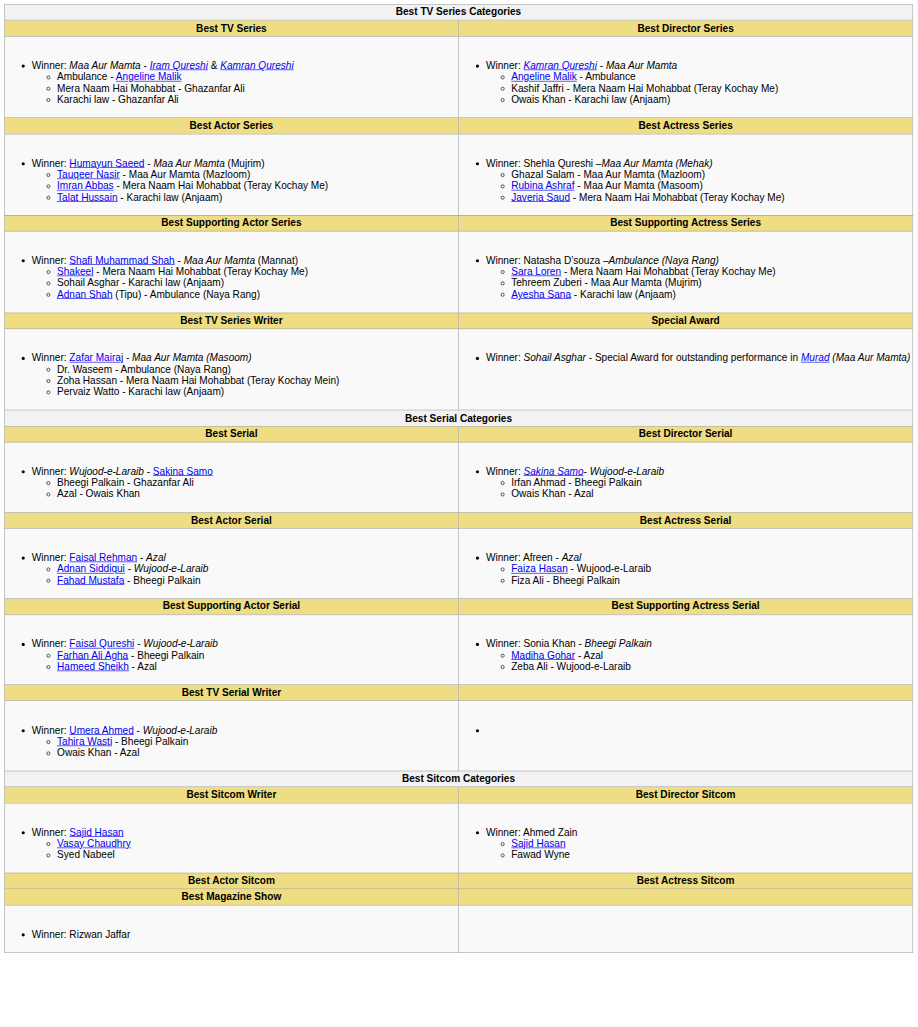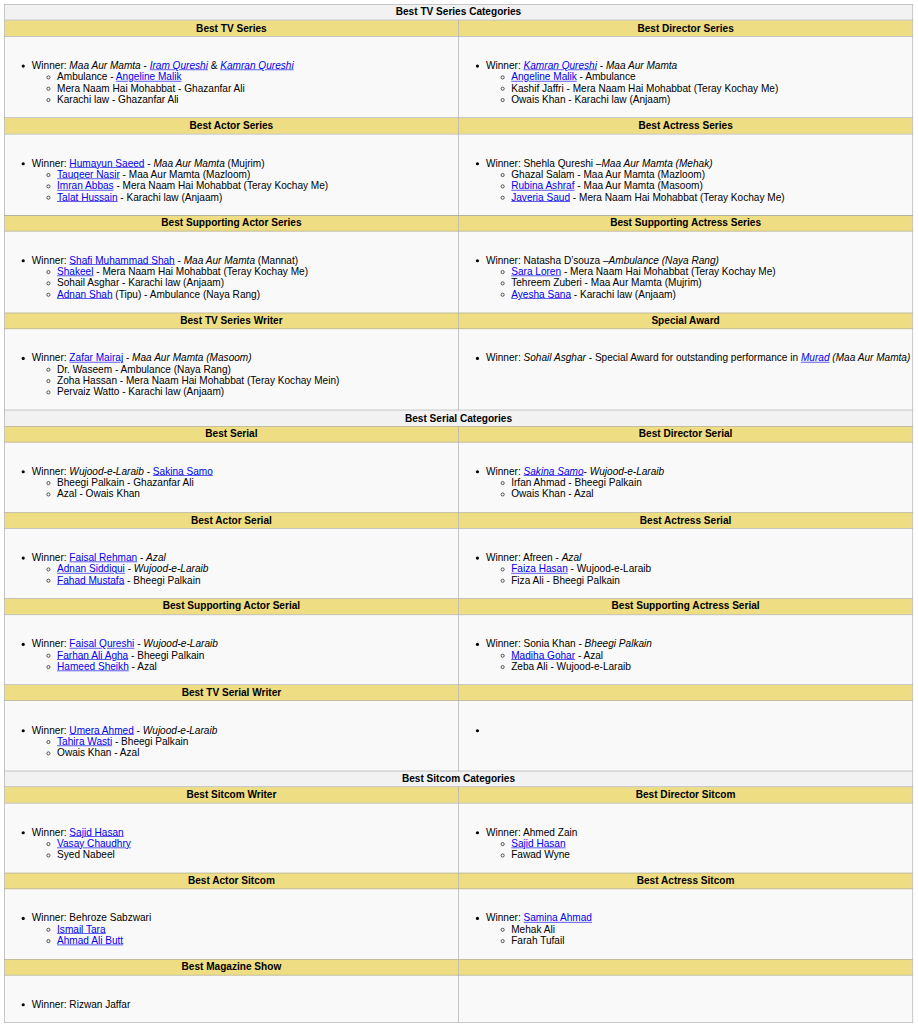+ row: Winner: Behroze Sabzwari Ismail Tara Ahmad Ali Butt | Winner: Samina Ahmad Mehak Ali Farah Tufail
